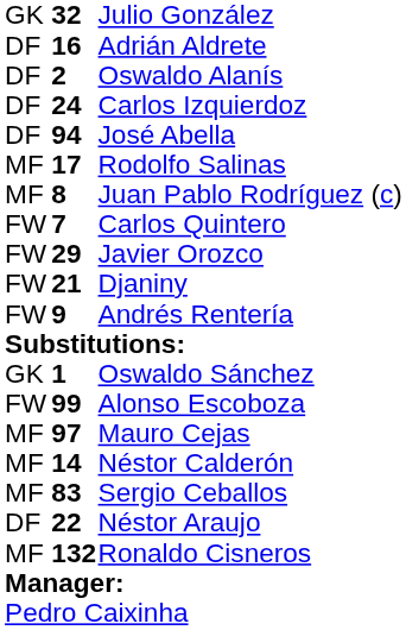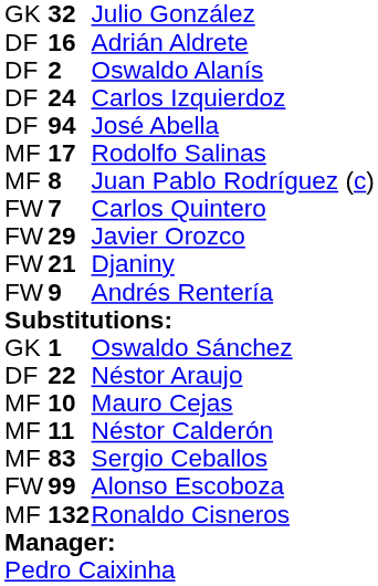rows swapped: Néstor Araujo <-> Alonso Escoboza
Mauro Cejas | column 2: 97 -> 10
Néstor Calderón | column 2: 14 -> 11
